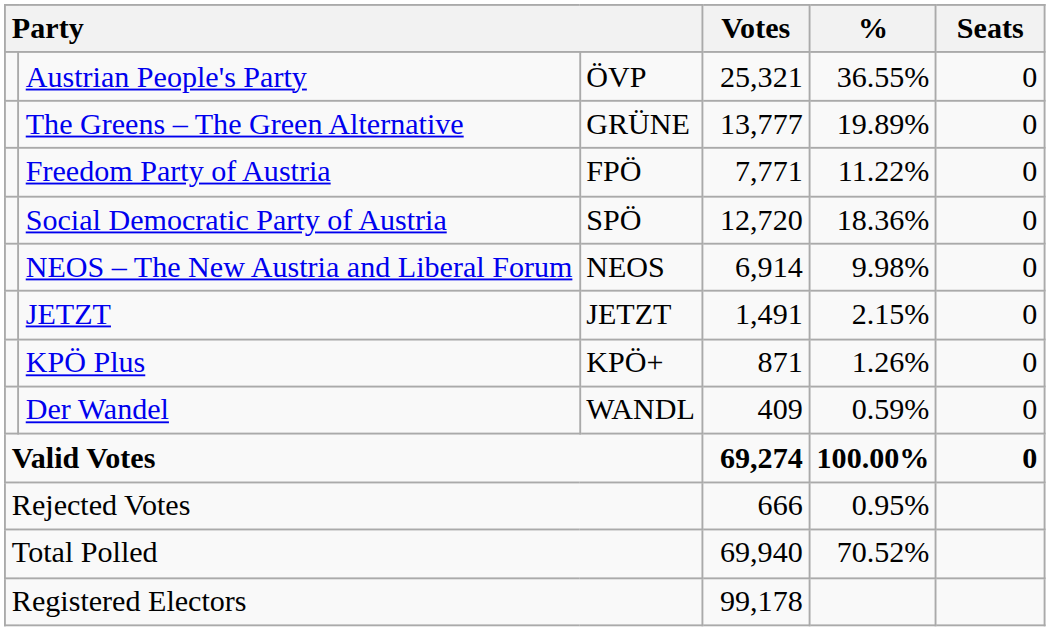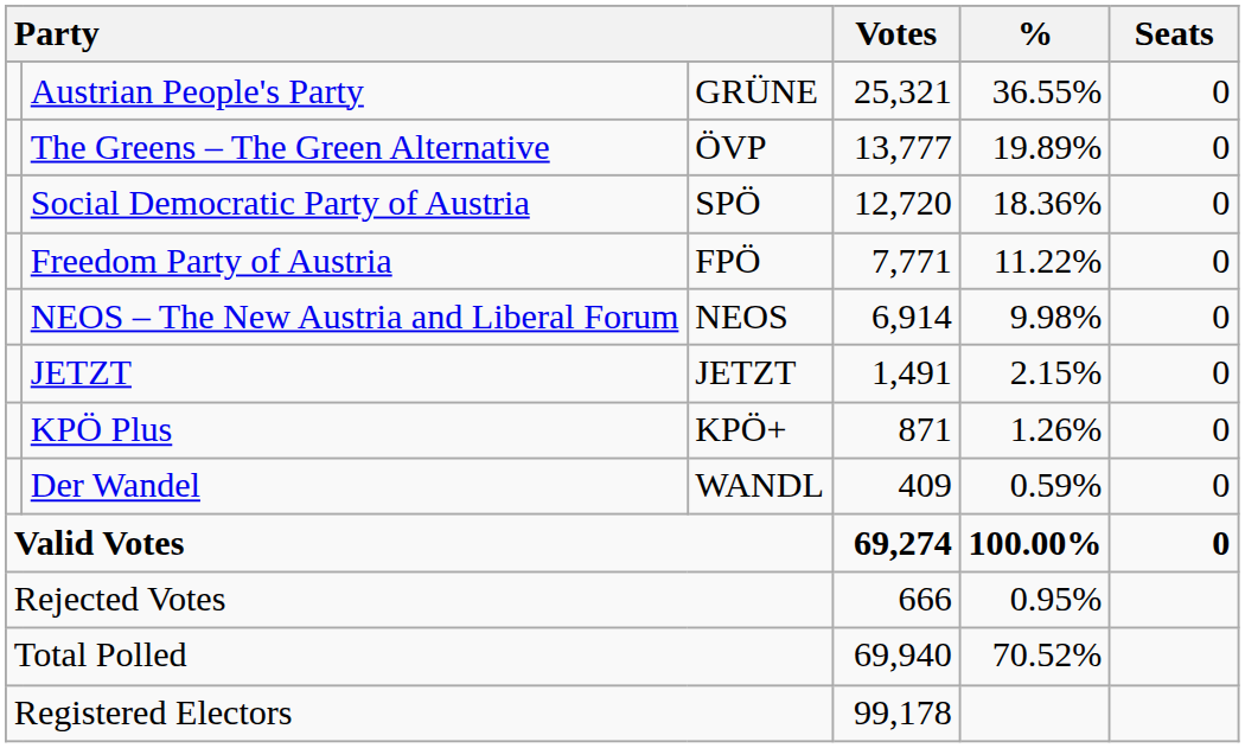Austrian People's Party | column 3: ÖVP -> GRÜNE
The Greens – The Green Alternative | column 3: GRÜNE -> ÖVP
rows swapped: Social Democratic Party of Austria <-> Freedom Party of Austria
